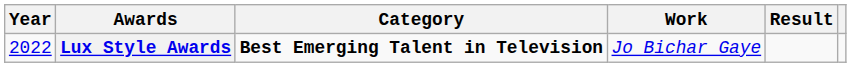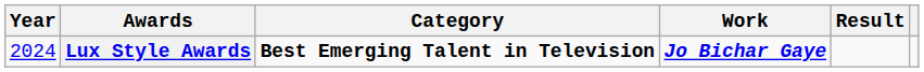Lux Style Awards | Year: 2022 -> 2024
Lux Style Awards | Work: normal -> bold
